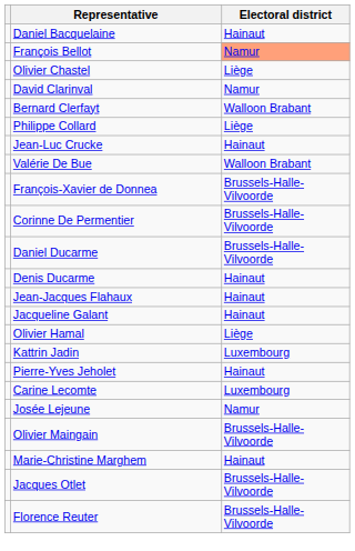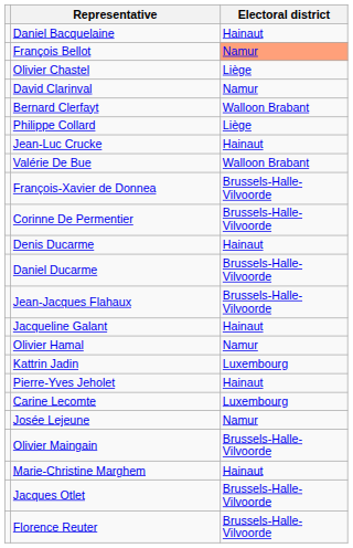rows swapped: Daniel Ducarme <-> Denis Ducarme
Jean-Jacques Flahaux | Electoral district: Hainaut -> Brussels-Halle-Vilvoorde
Olivier Hamal | Electoral district: Liège -> Namur
